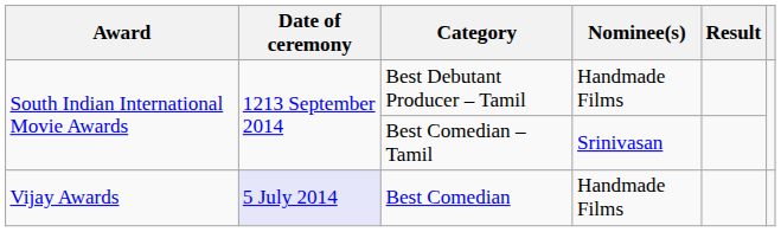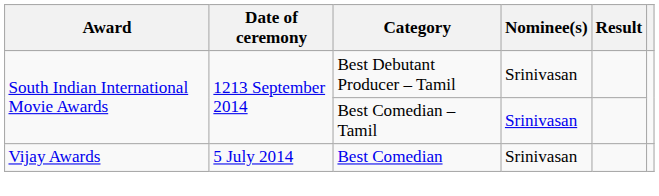Best Debutant Producer – Tamil | Nominee(s): Handmade Films -> Srinivasan
Best Comedian | Date of ceremony: lavender background -> no background
Best Comedian | Nominee(s): Handmade Films -> Srinivasan
